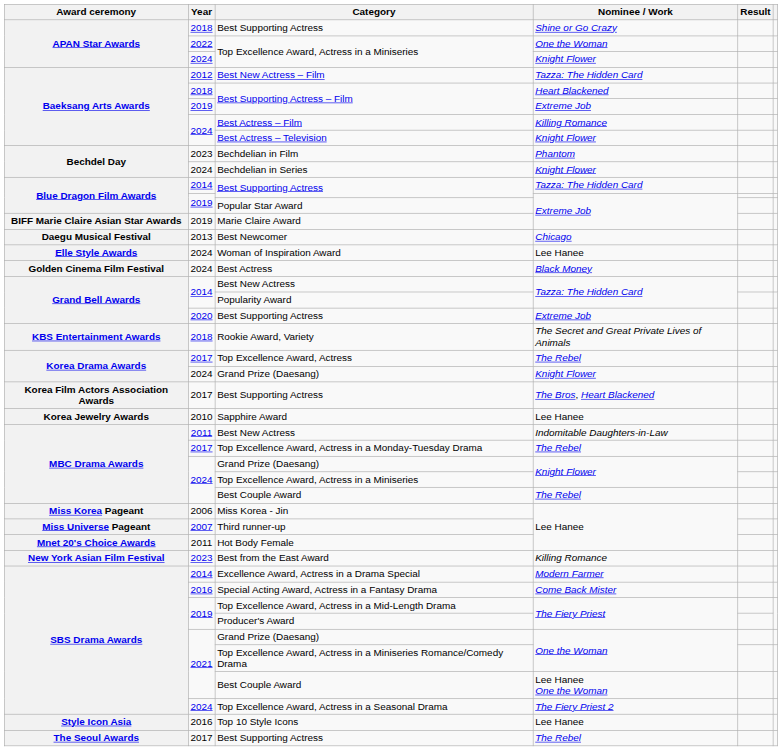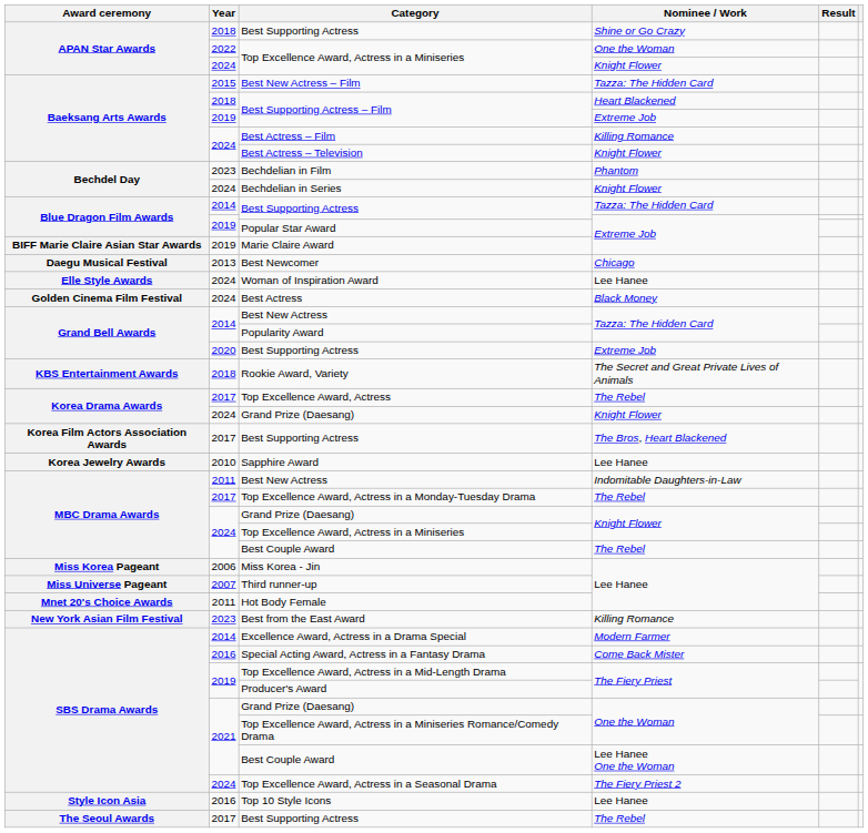Best New Actress – Film | Year: 2012 -> 2015
